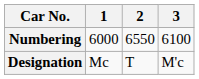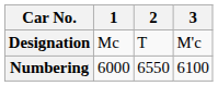rows swapped: Designation <-> Numbering
